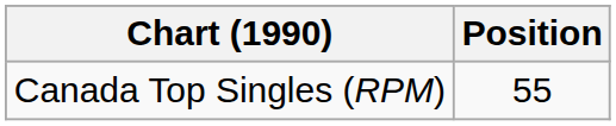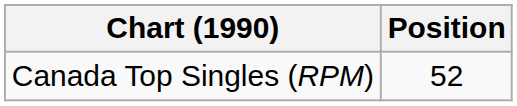Canada Top Singles (RPM) | Position: 55 -> 52
